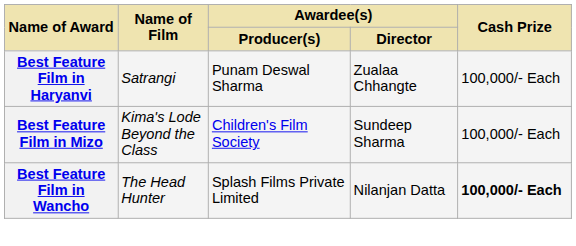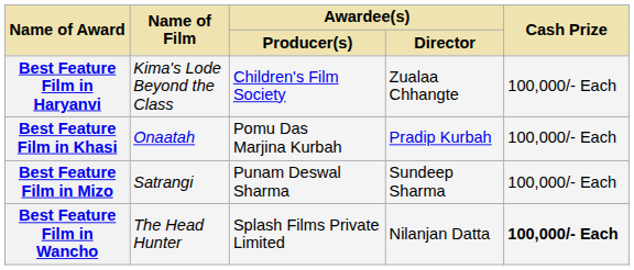Best Feature Film in Haryanvi | Name of Film: Satrangi -> Kima's Lode Beyond the Class
Best Feature Film in Haryanvi | Awardee(s) / Producer(s): Punam Deswal Sharma -> Children's Film Society
+ row: Best Feature Film in Khasi | Onaatah | Pomu Das Marjina Kurbah | Pradip Kurbah | 100,000/- Each
Best Feature Film in Mizo | Name of Film: Kima's Lode Beyond the Class -> Satrangi
Best Feature Film in Mizo | Awardee(s) / Producer(s): Children's Film Society -> Punam Deswal Sharma
